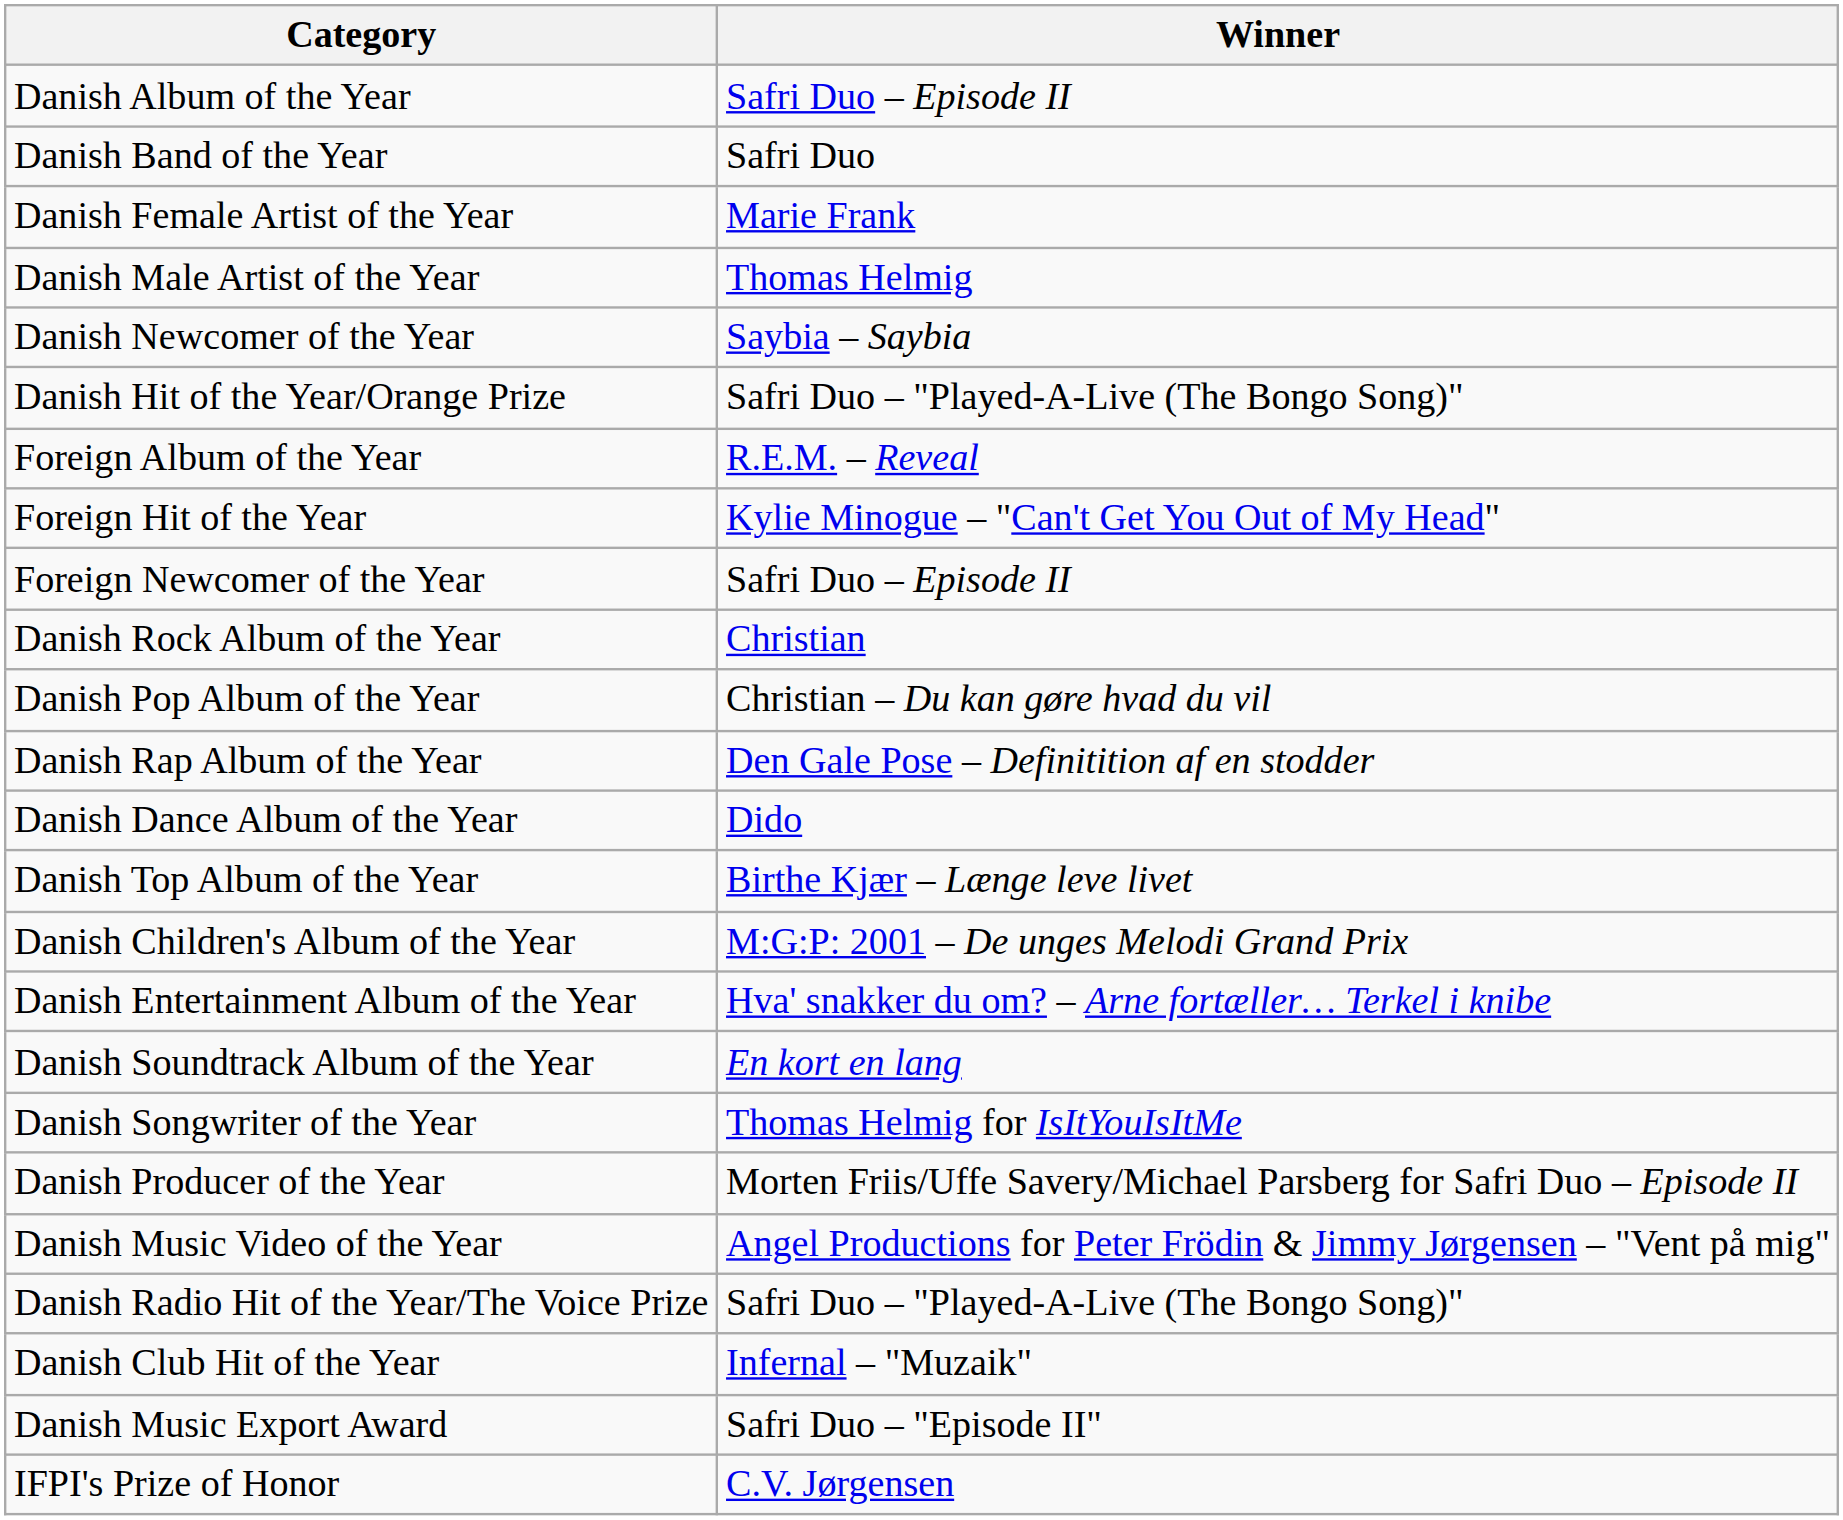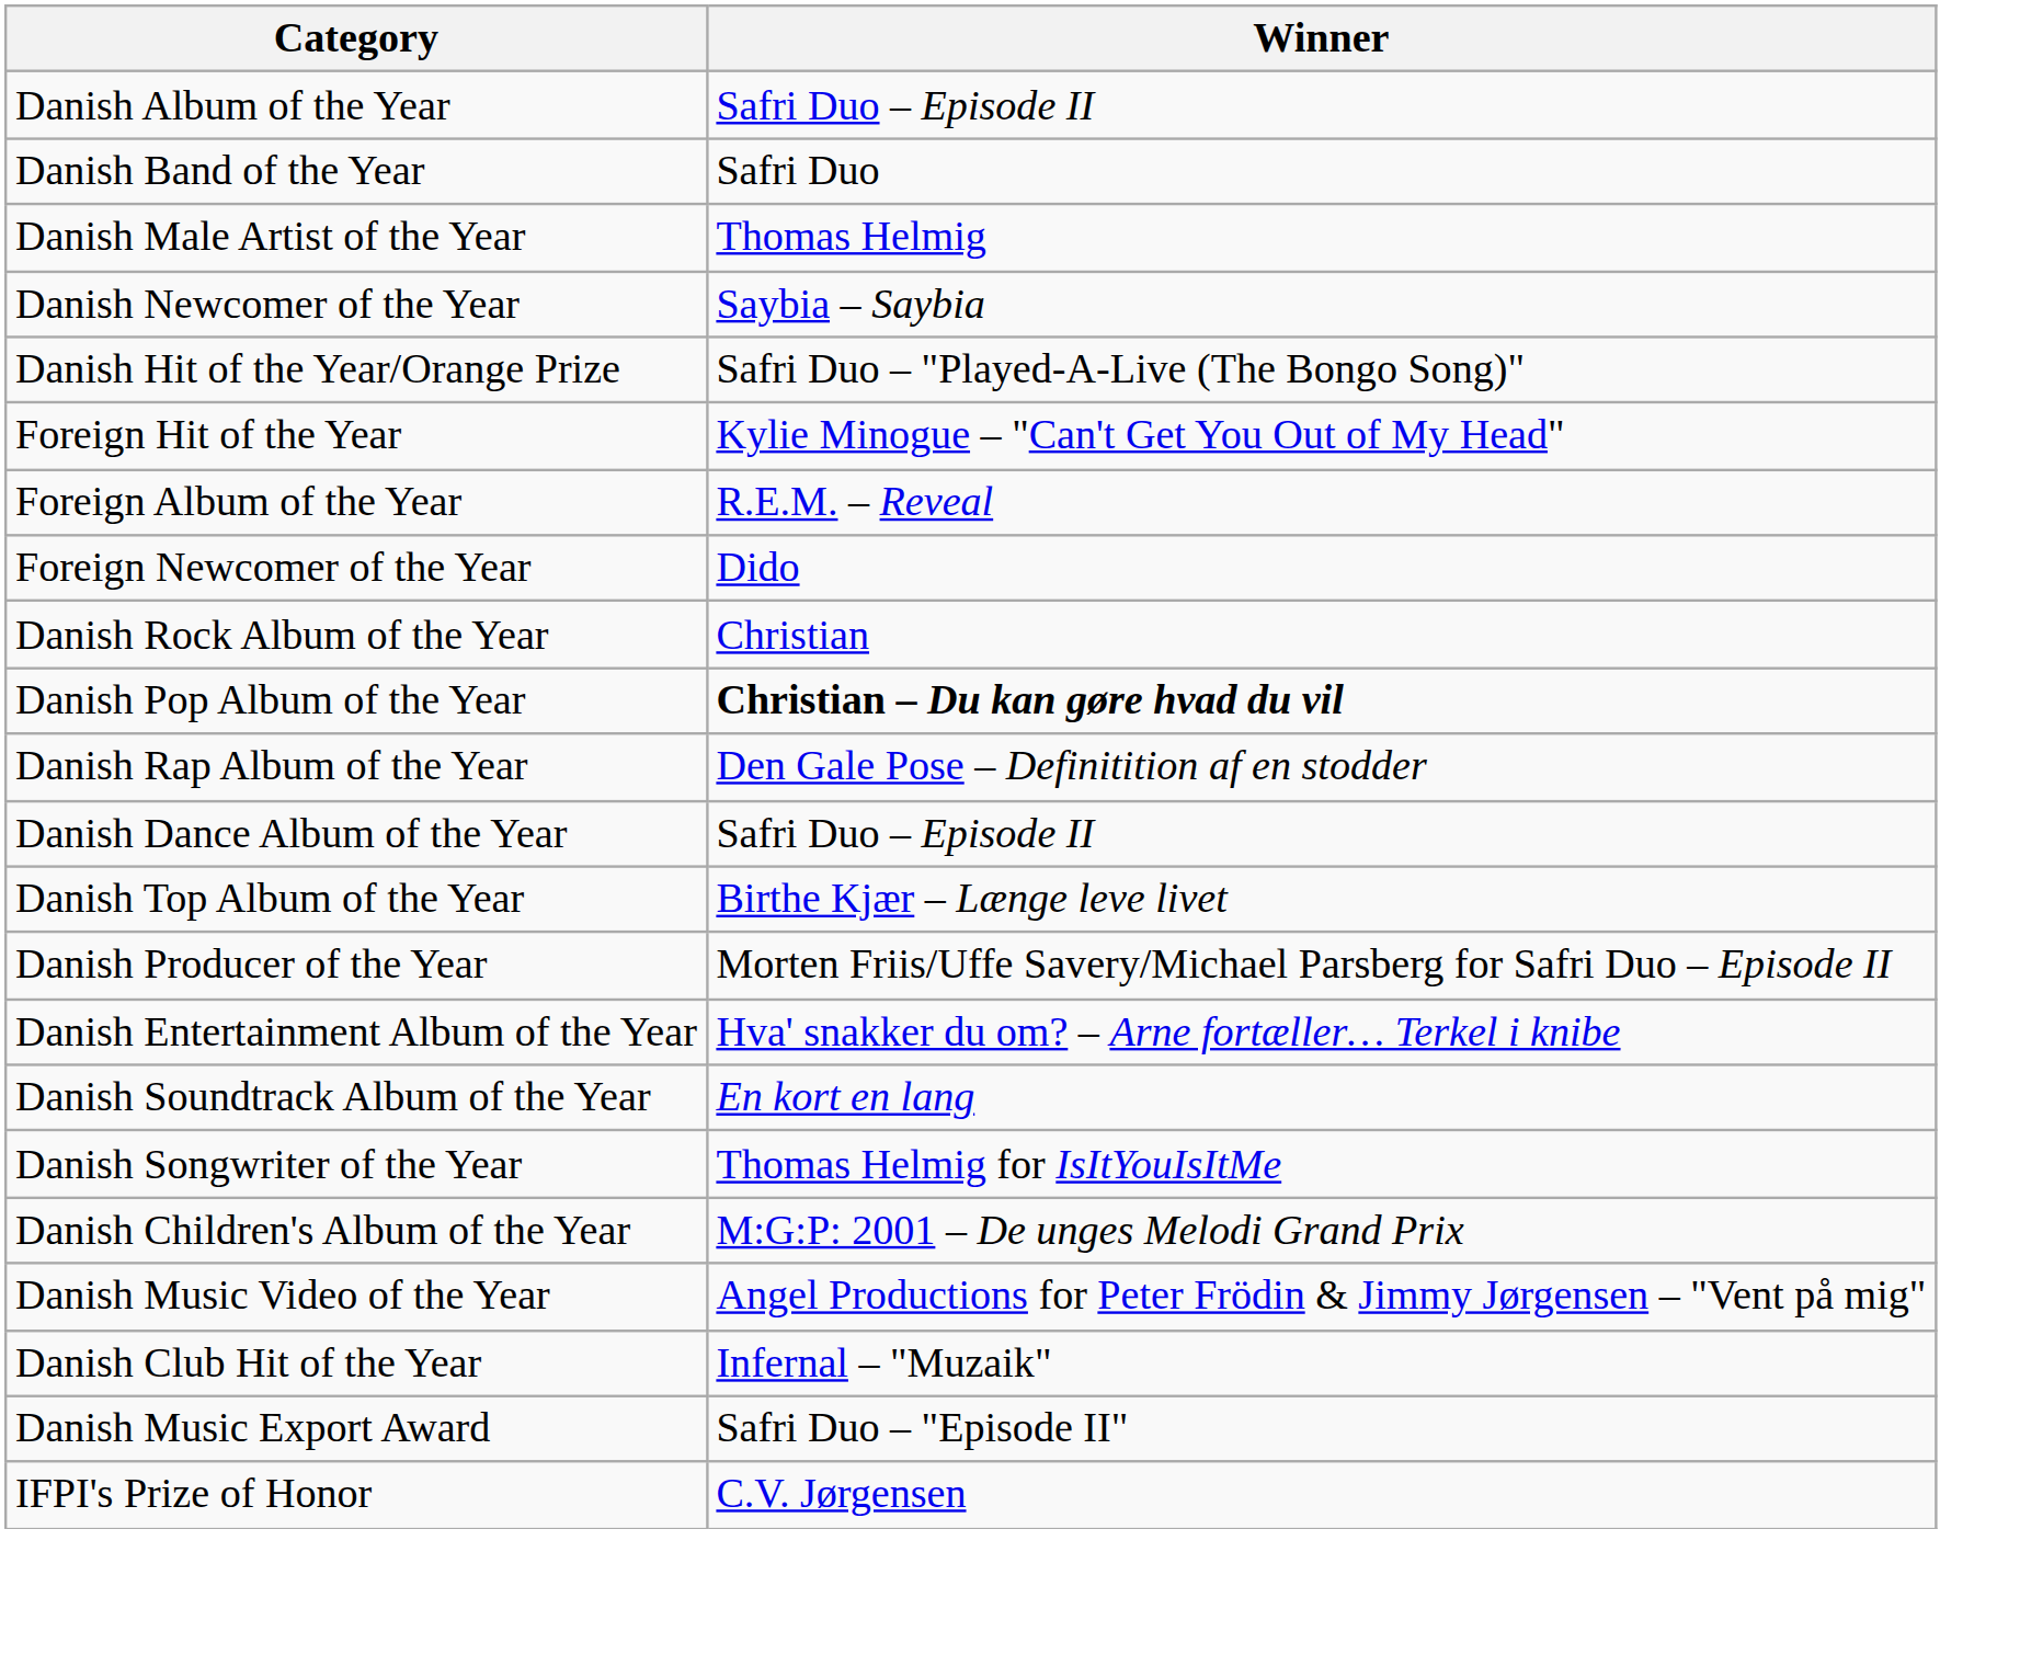- row: Danish Female Artist of the Year | Marie Frank
rows swapped: Foreign Album of the Year <-> Foreign Hit of the Year
Foreign Newcomer of the Year | Winner: Safri Duo – Episode II -> Dido
Danish Pop Album of the Year | Winner: normal -> bold
Danish Dance Album of the Year | Winner: Dido -> Safri Duo – Episode II
rows swapped: Danish Children's Album of the Year <-> Danish Producer of the Year
- row: Danish Radio Hit of the Year/The Voice Prize | Safri Duo – "Played-A-Live (The Bongo Song)"
